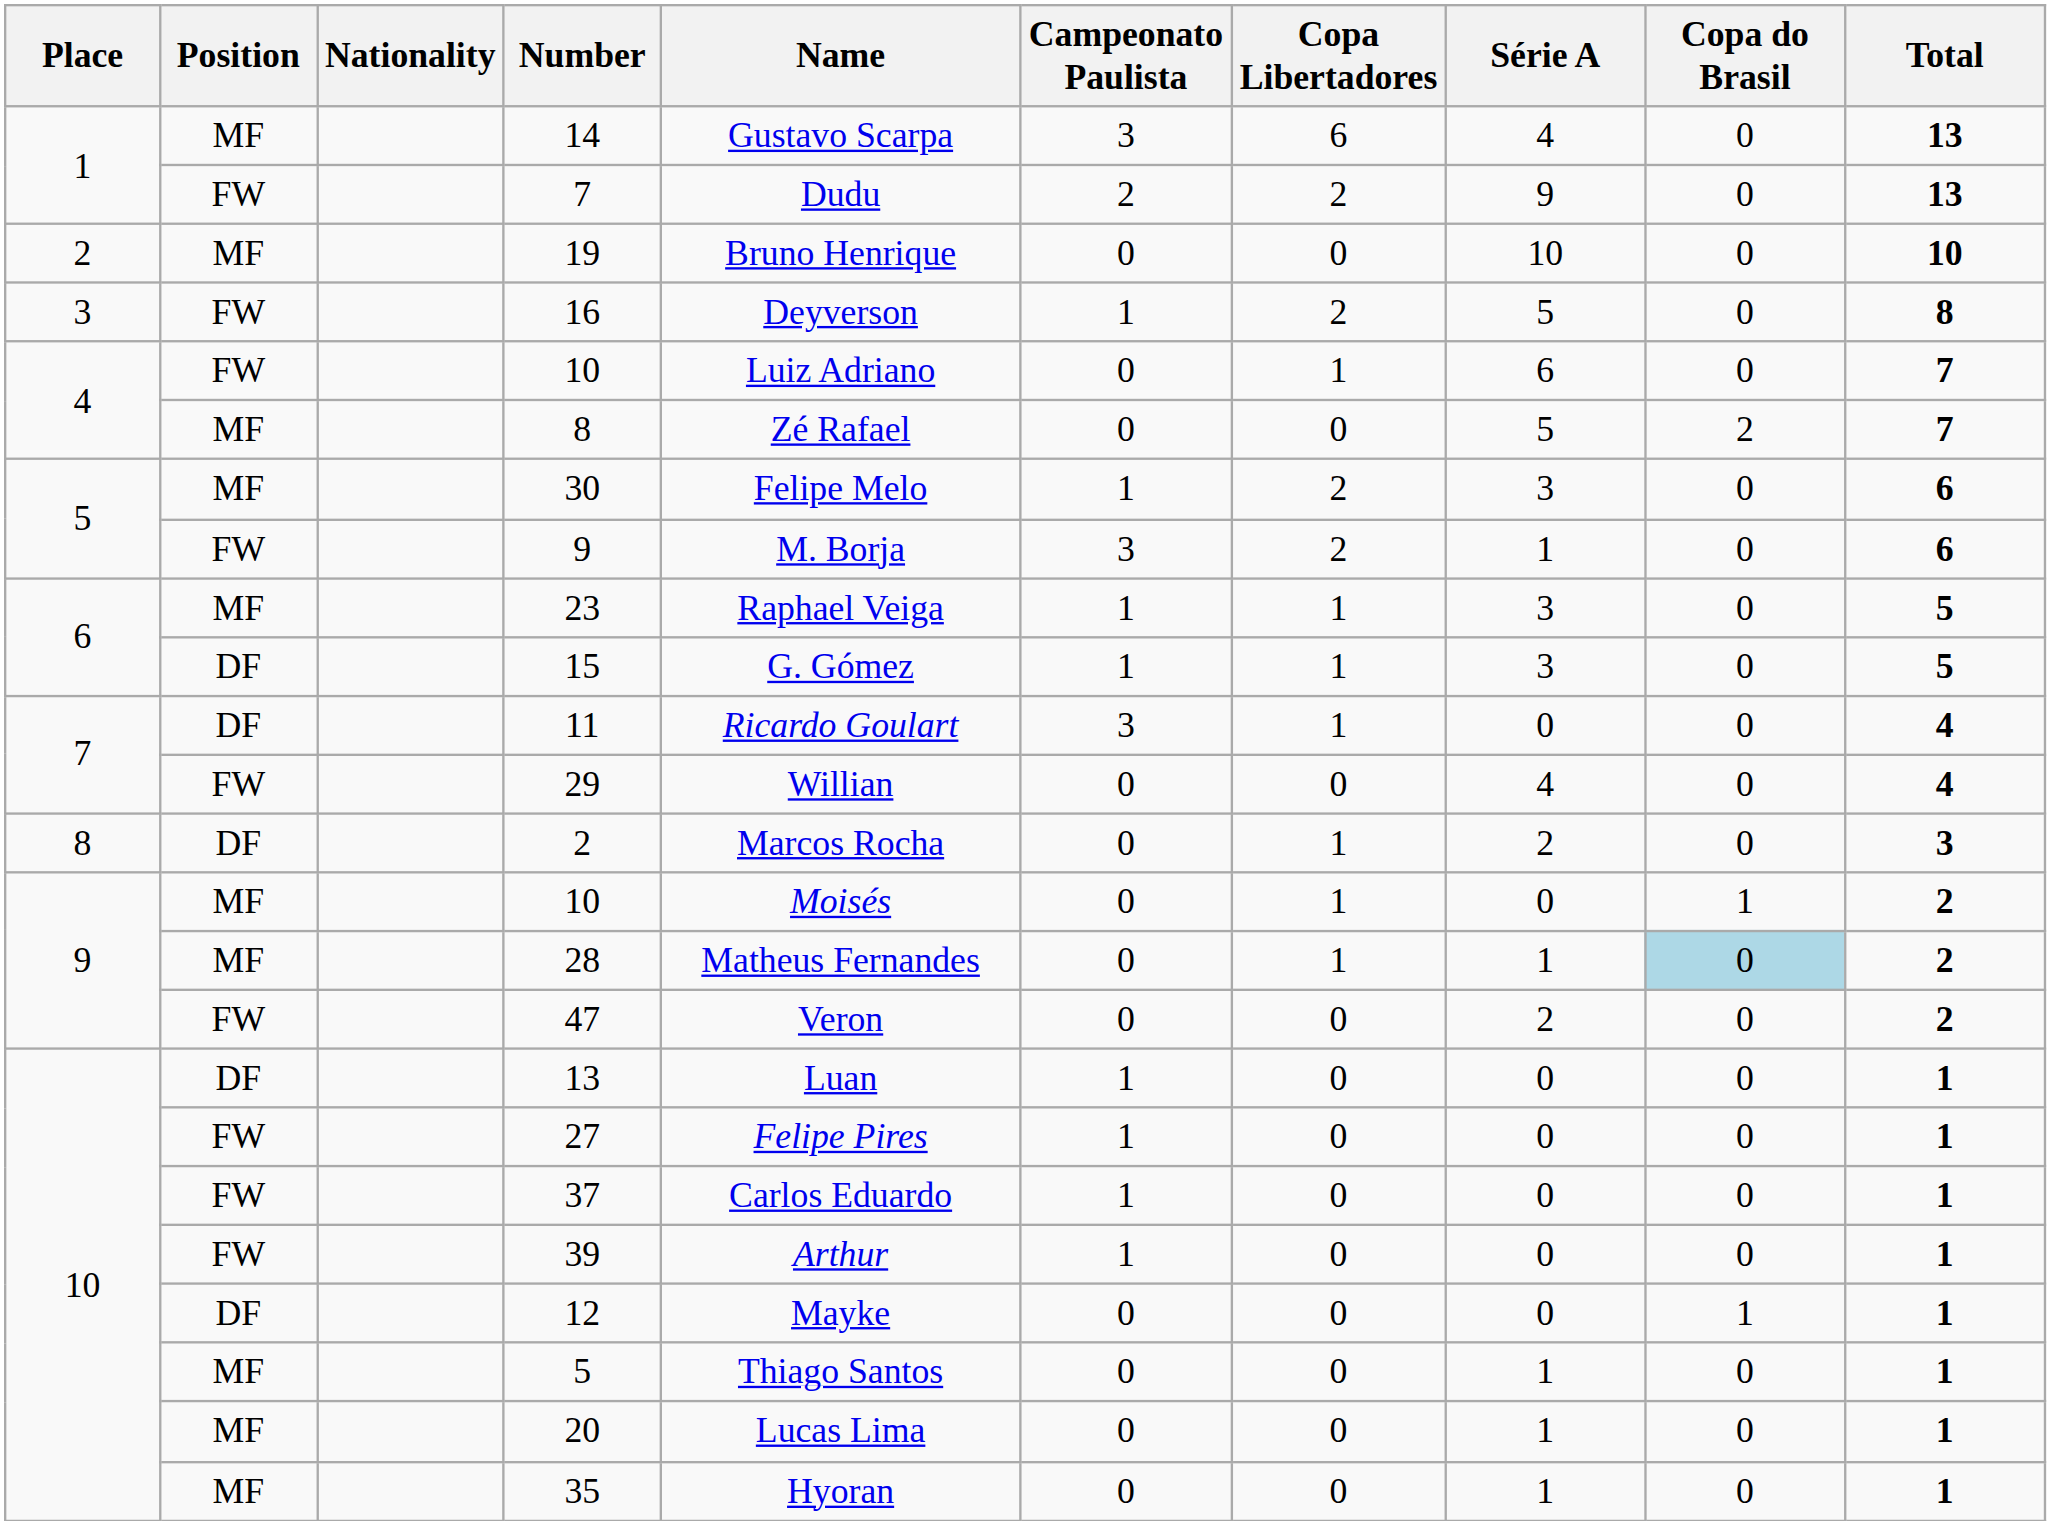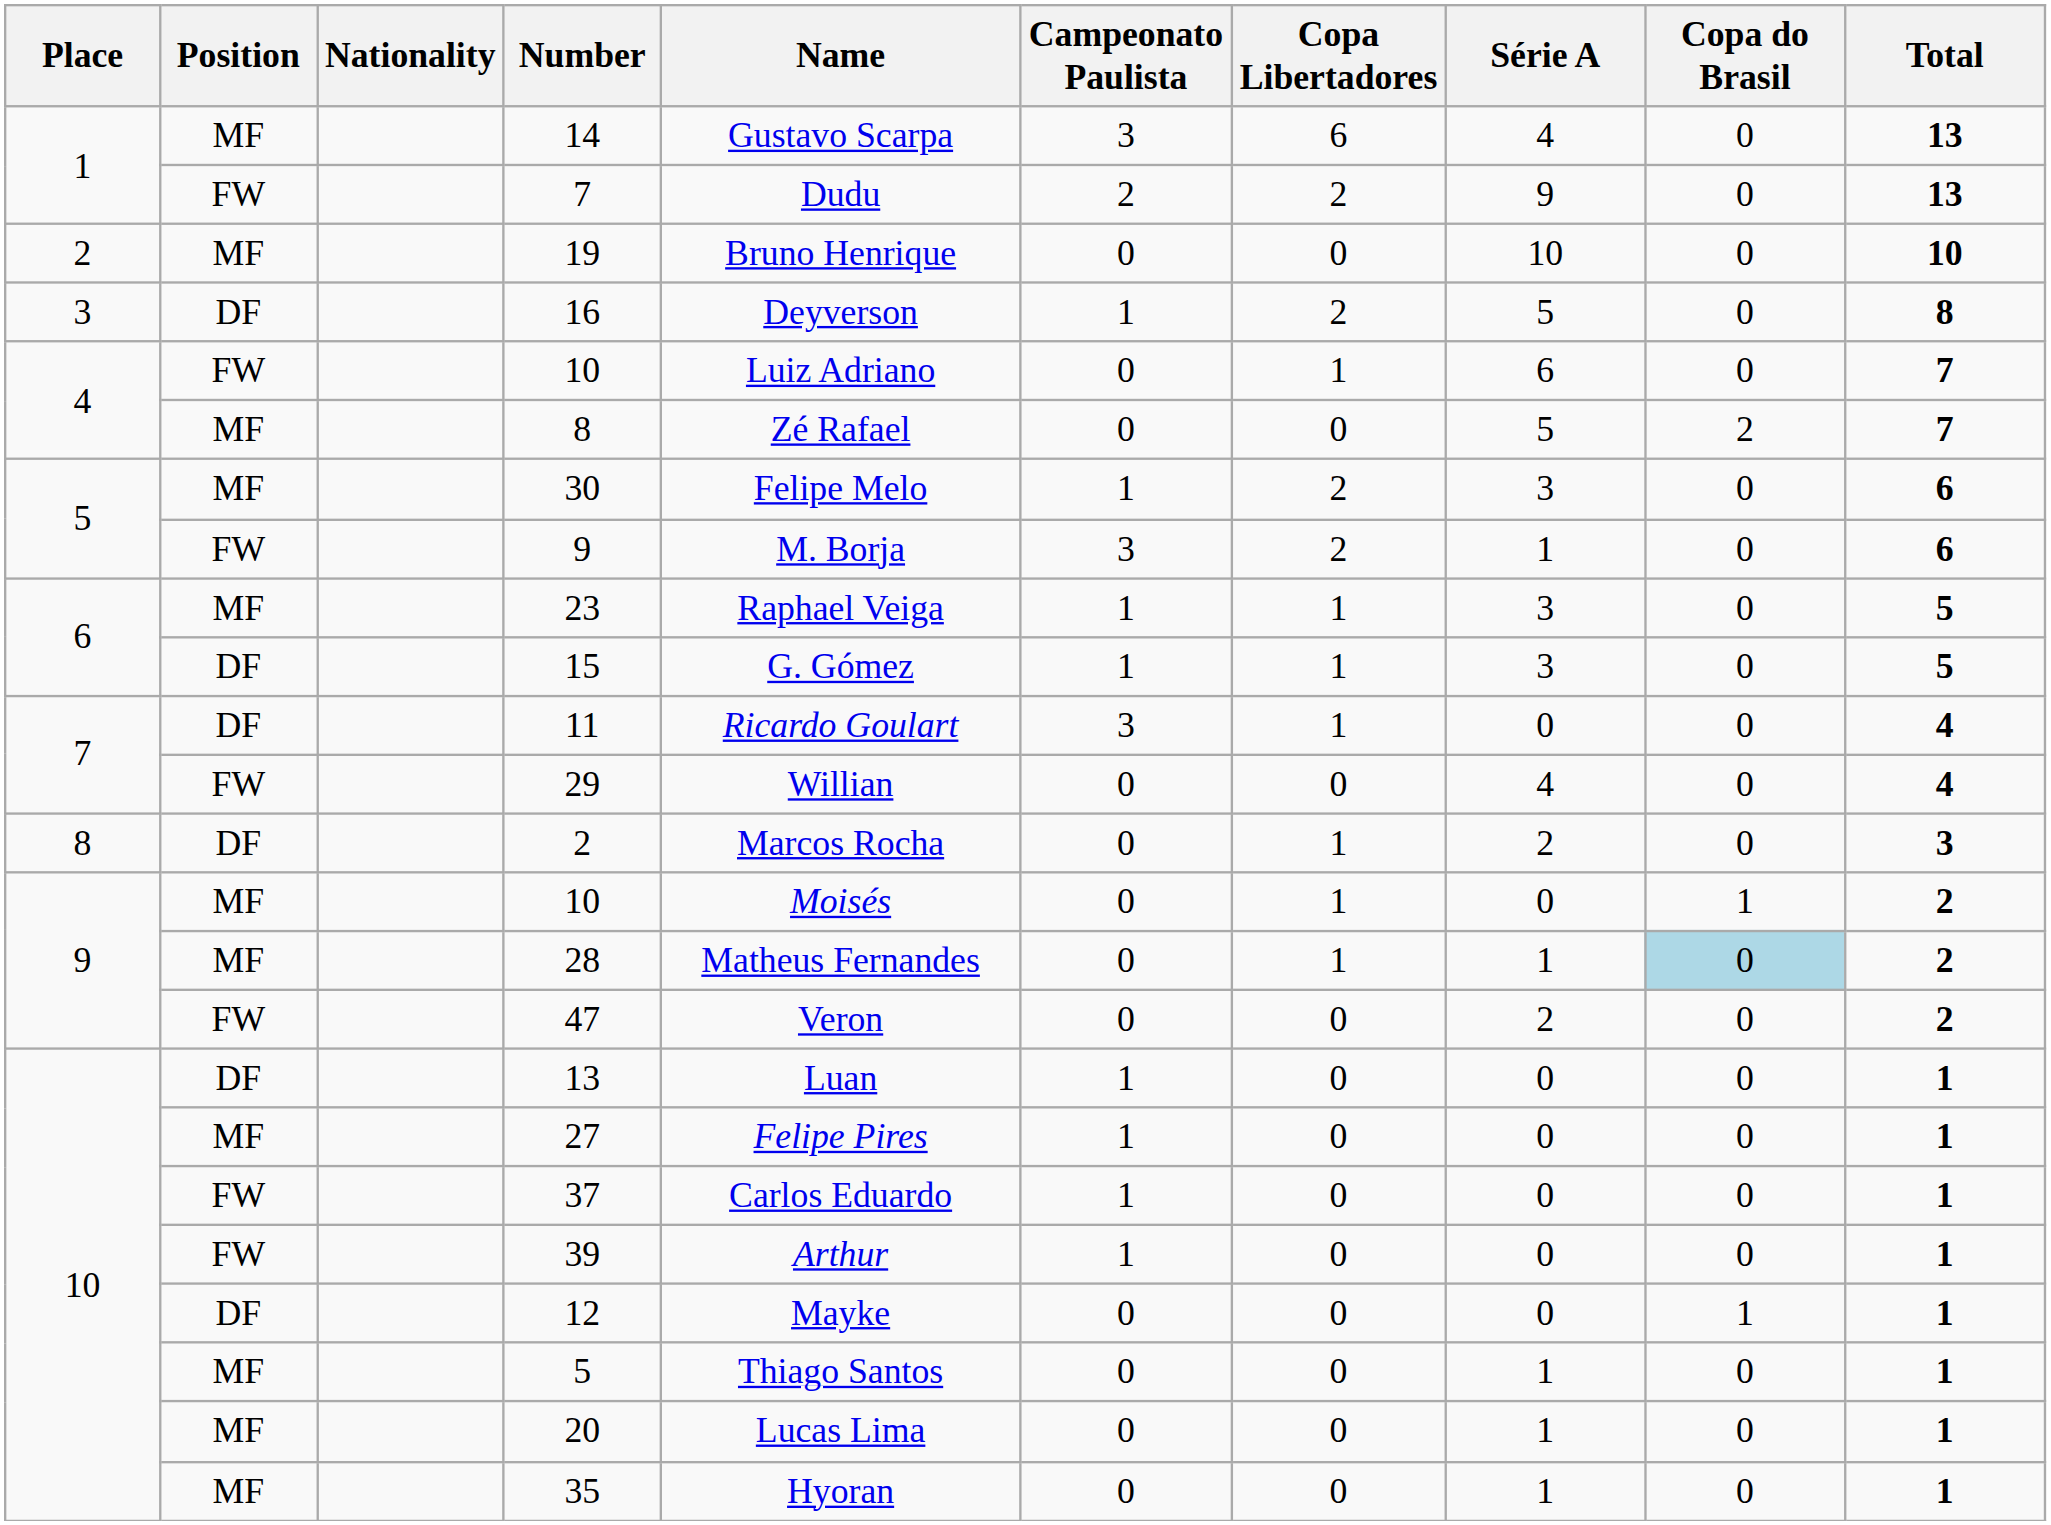16 | Position: FW -> DF
27 | Position: FW -> MF
